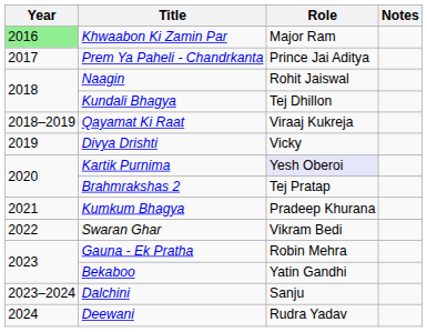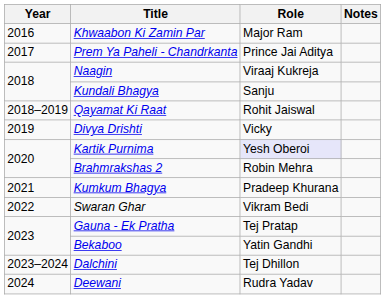Khwaabon Ki Zamin Par | Year: lightgreen background -> no background
Naagin | Role: Rohit Jaiswal -> Viraaj Kukreja
Kundali Bhagya | Role: Tej Dhillon -> Sanju
Qayamat Ki Raat | Role: Viraaj Kukreja -> Rohit Jaiswal
Brahmrakshas 2 | Role: Tej Pratap -> Robin Mehra
Gauna - Ek Pratha | Role: Robin Mehra -> Tej Pratap
Dalchini | Role: Sanju -> Tej Dhillon
